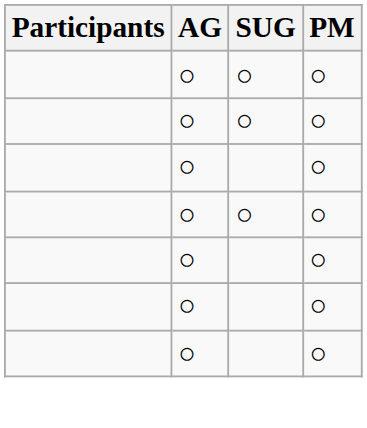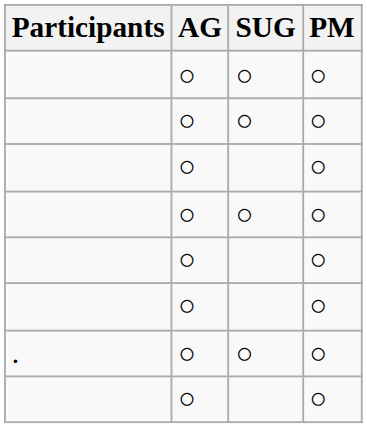+ row: . | ○ | ○ | ○
